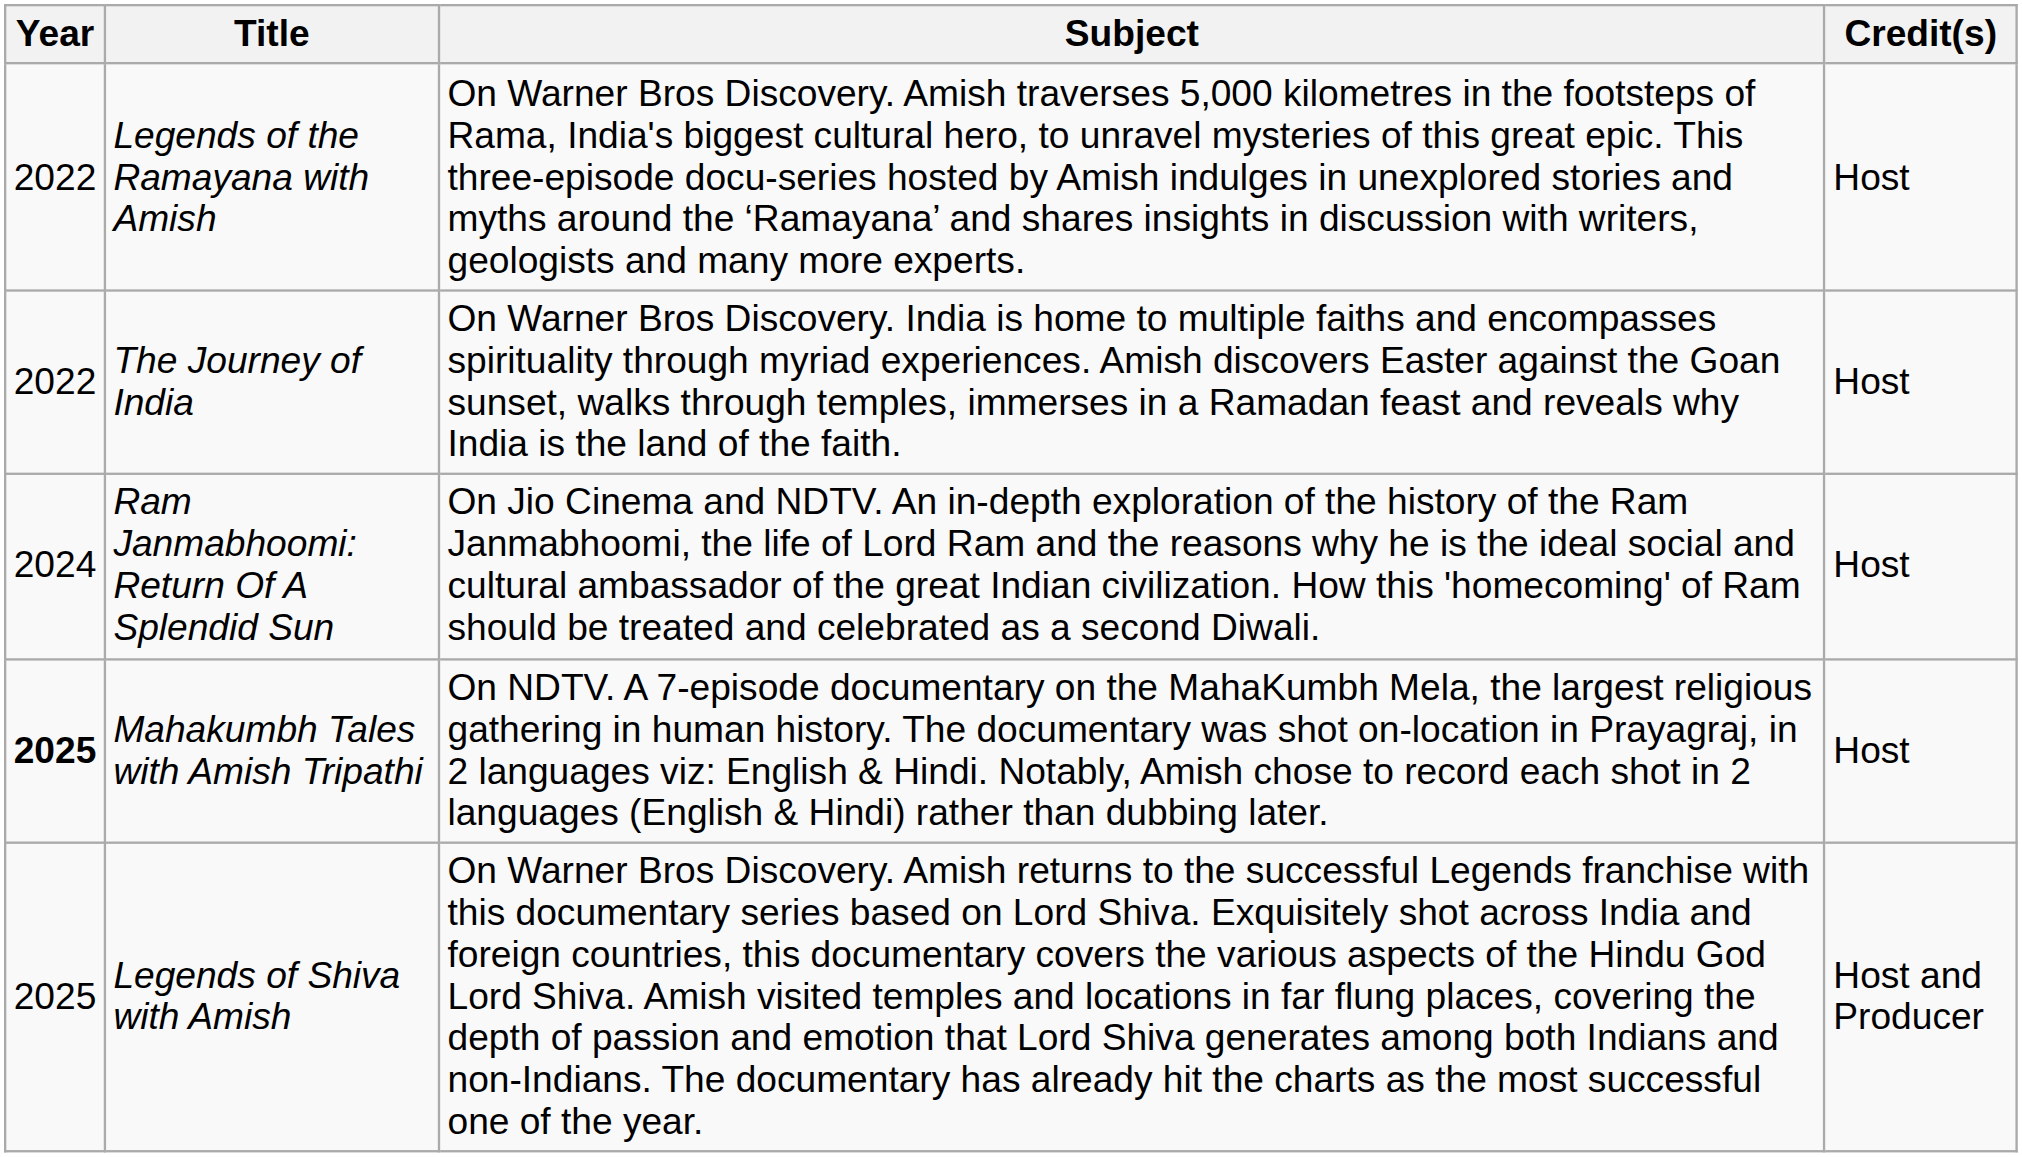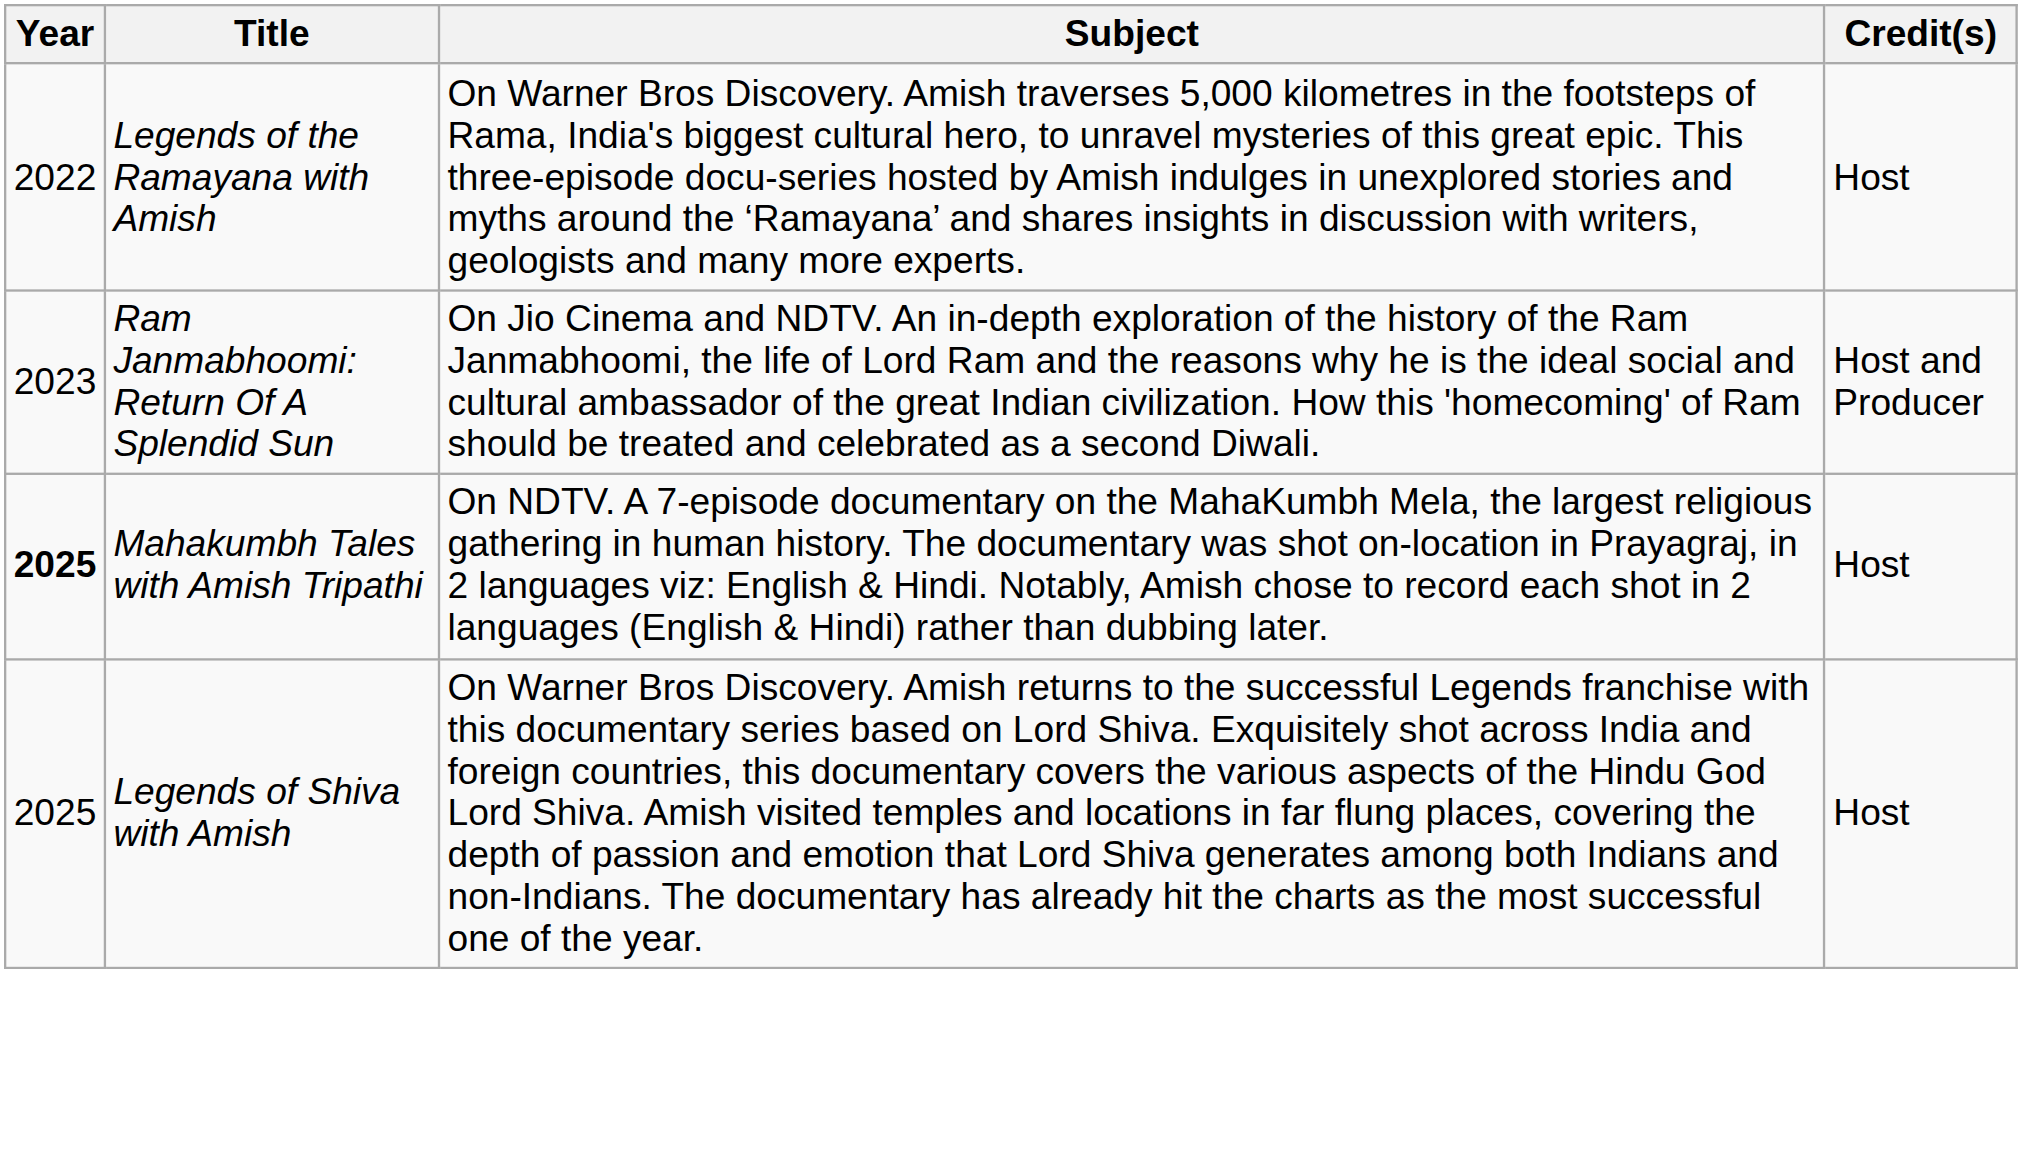- row: 2022 | The Journey of India | On Warner Bros Discovery. India is home to multiple faiths and encompasses spirituality through myriad experiences. Amish discovers Easter against the Goan sunset, walks through temples, immerses in a Ramadan feast and reveals why India is the land of the faith. | Host
Ram Janmabhoomi: Return Of A Splendid Sun | Year: 2024 -> 2023
Ram Janmabhoomi: Return Of A Splendid Sun | Credit(s): Host -> Host and Producer
Legends of Shiva with Amish | Credit(s): Host and Producer -> Host
